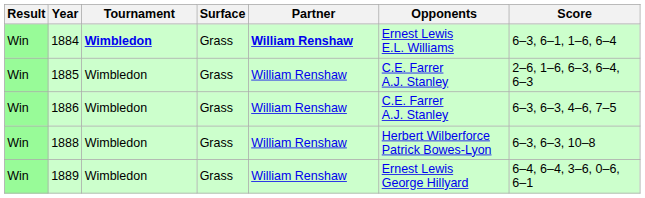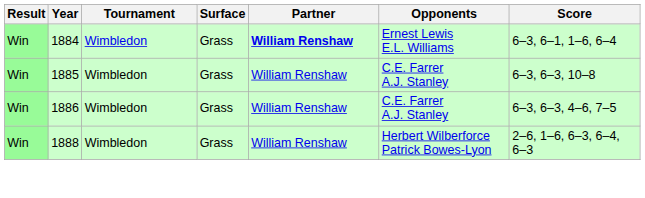1884 | Tournament: bold -> normal
1885 | Score: 2–6, 1–6, 6–3, 6–4, 6–3 -> 6–3, 6–3, 10–8
1888 | Score: 6–3, 6–3, 10–8 -> 2–6, 1–6, 6–3, 6–4, 6–3
- row: Win | 1889 | Wimbledon | Grass | William Renshaw | Ernest Lewis George Hillyard | 6–4, 6–4, 3–6, 0–6, 6–1
